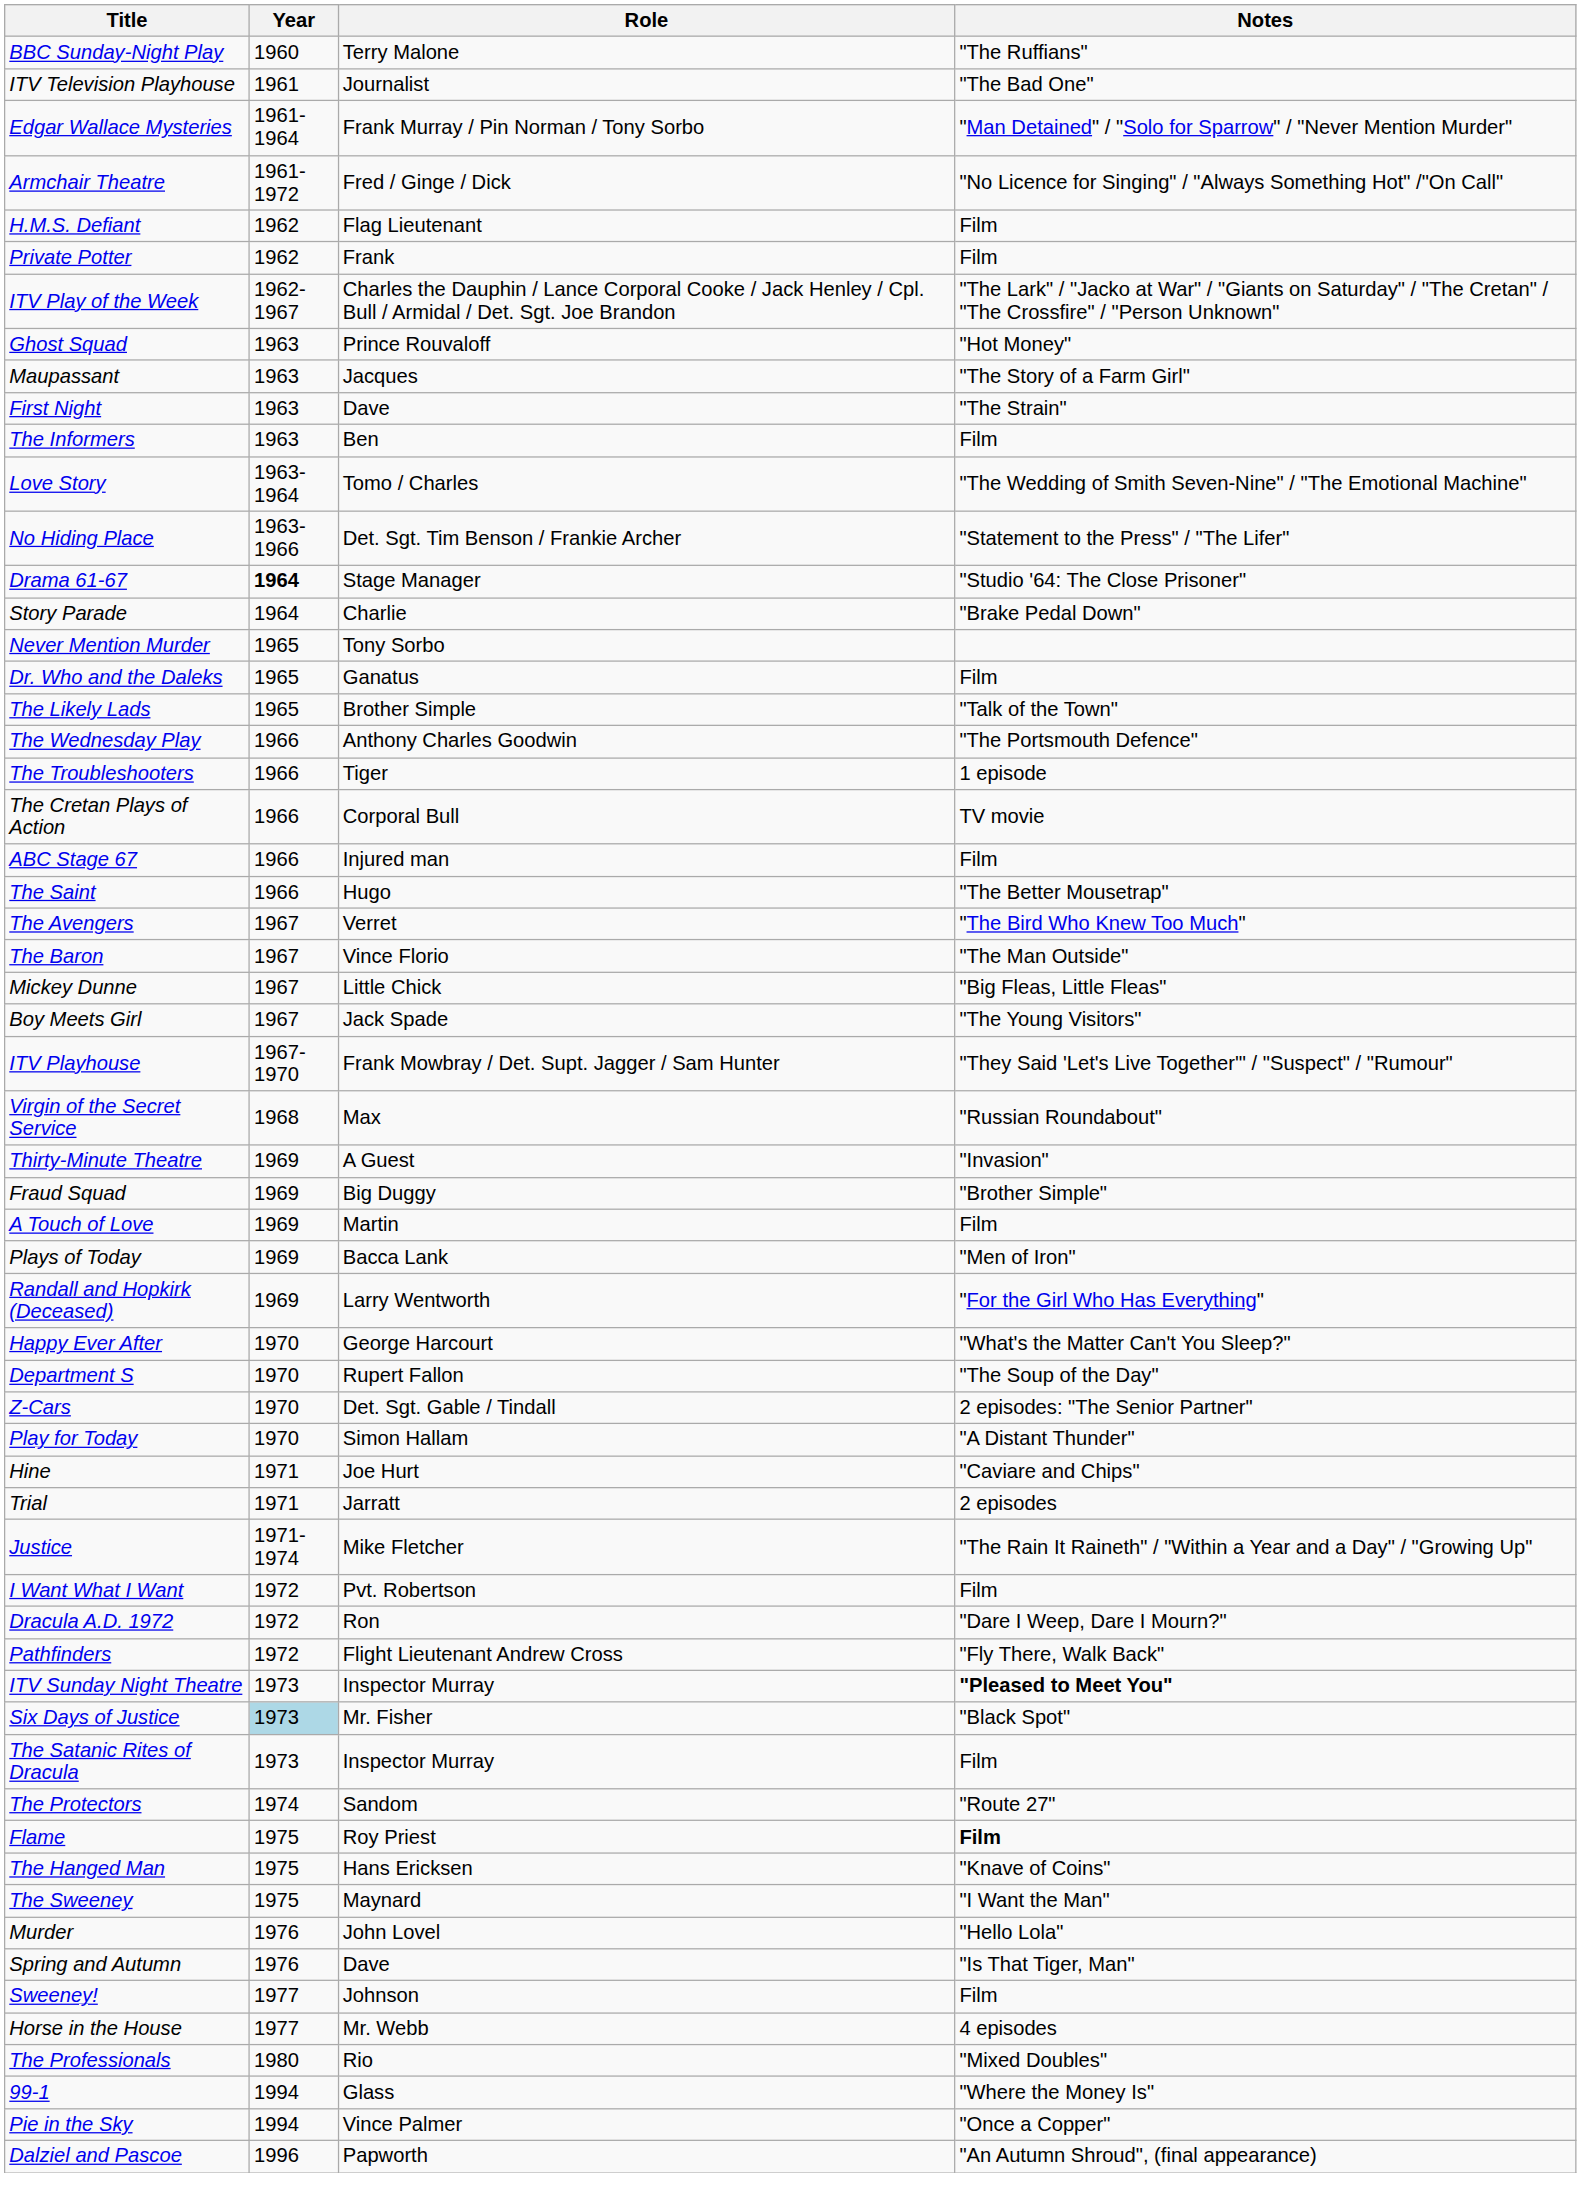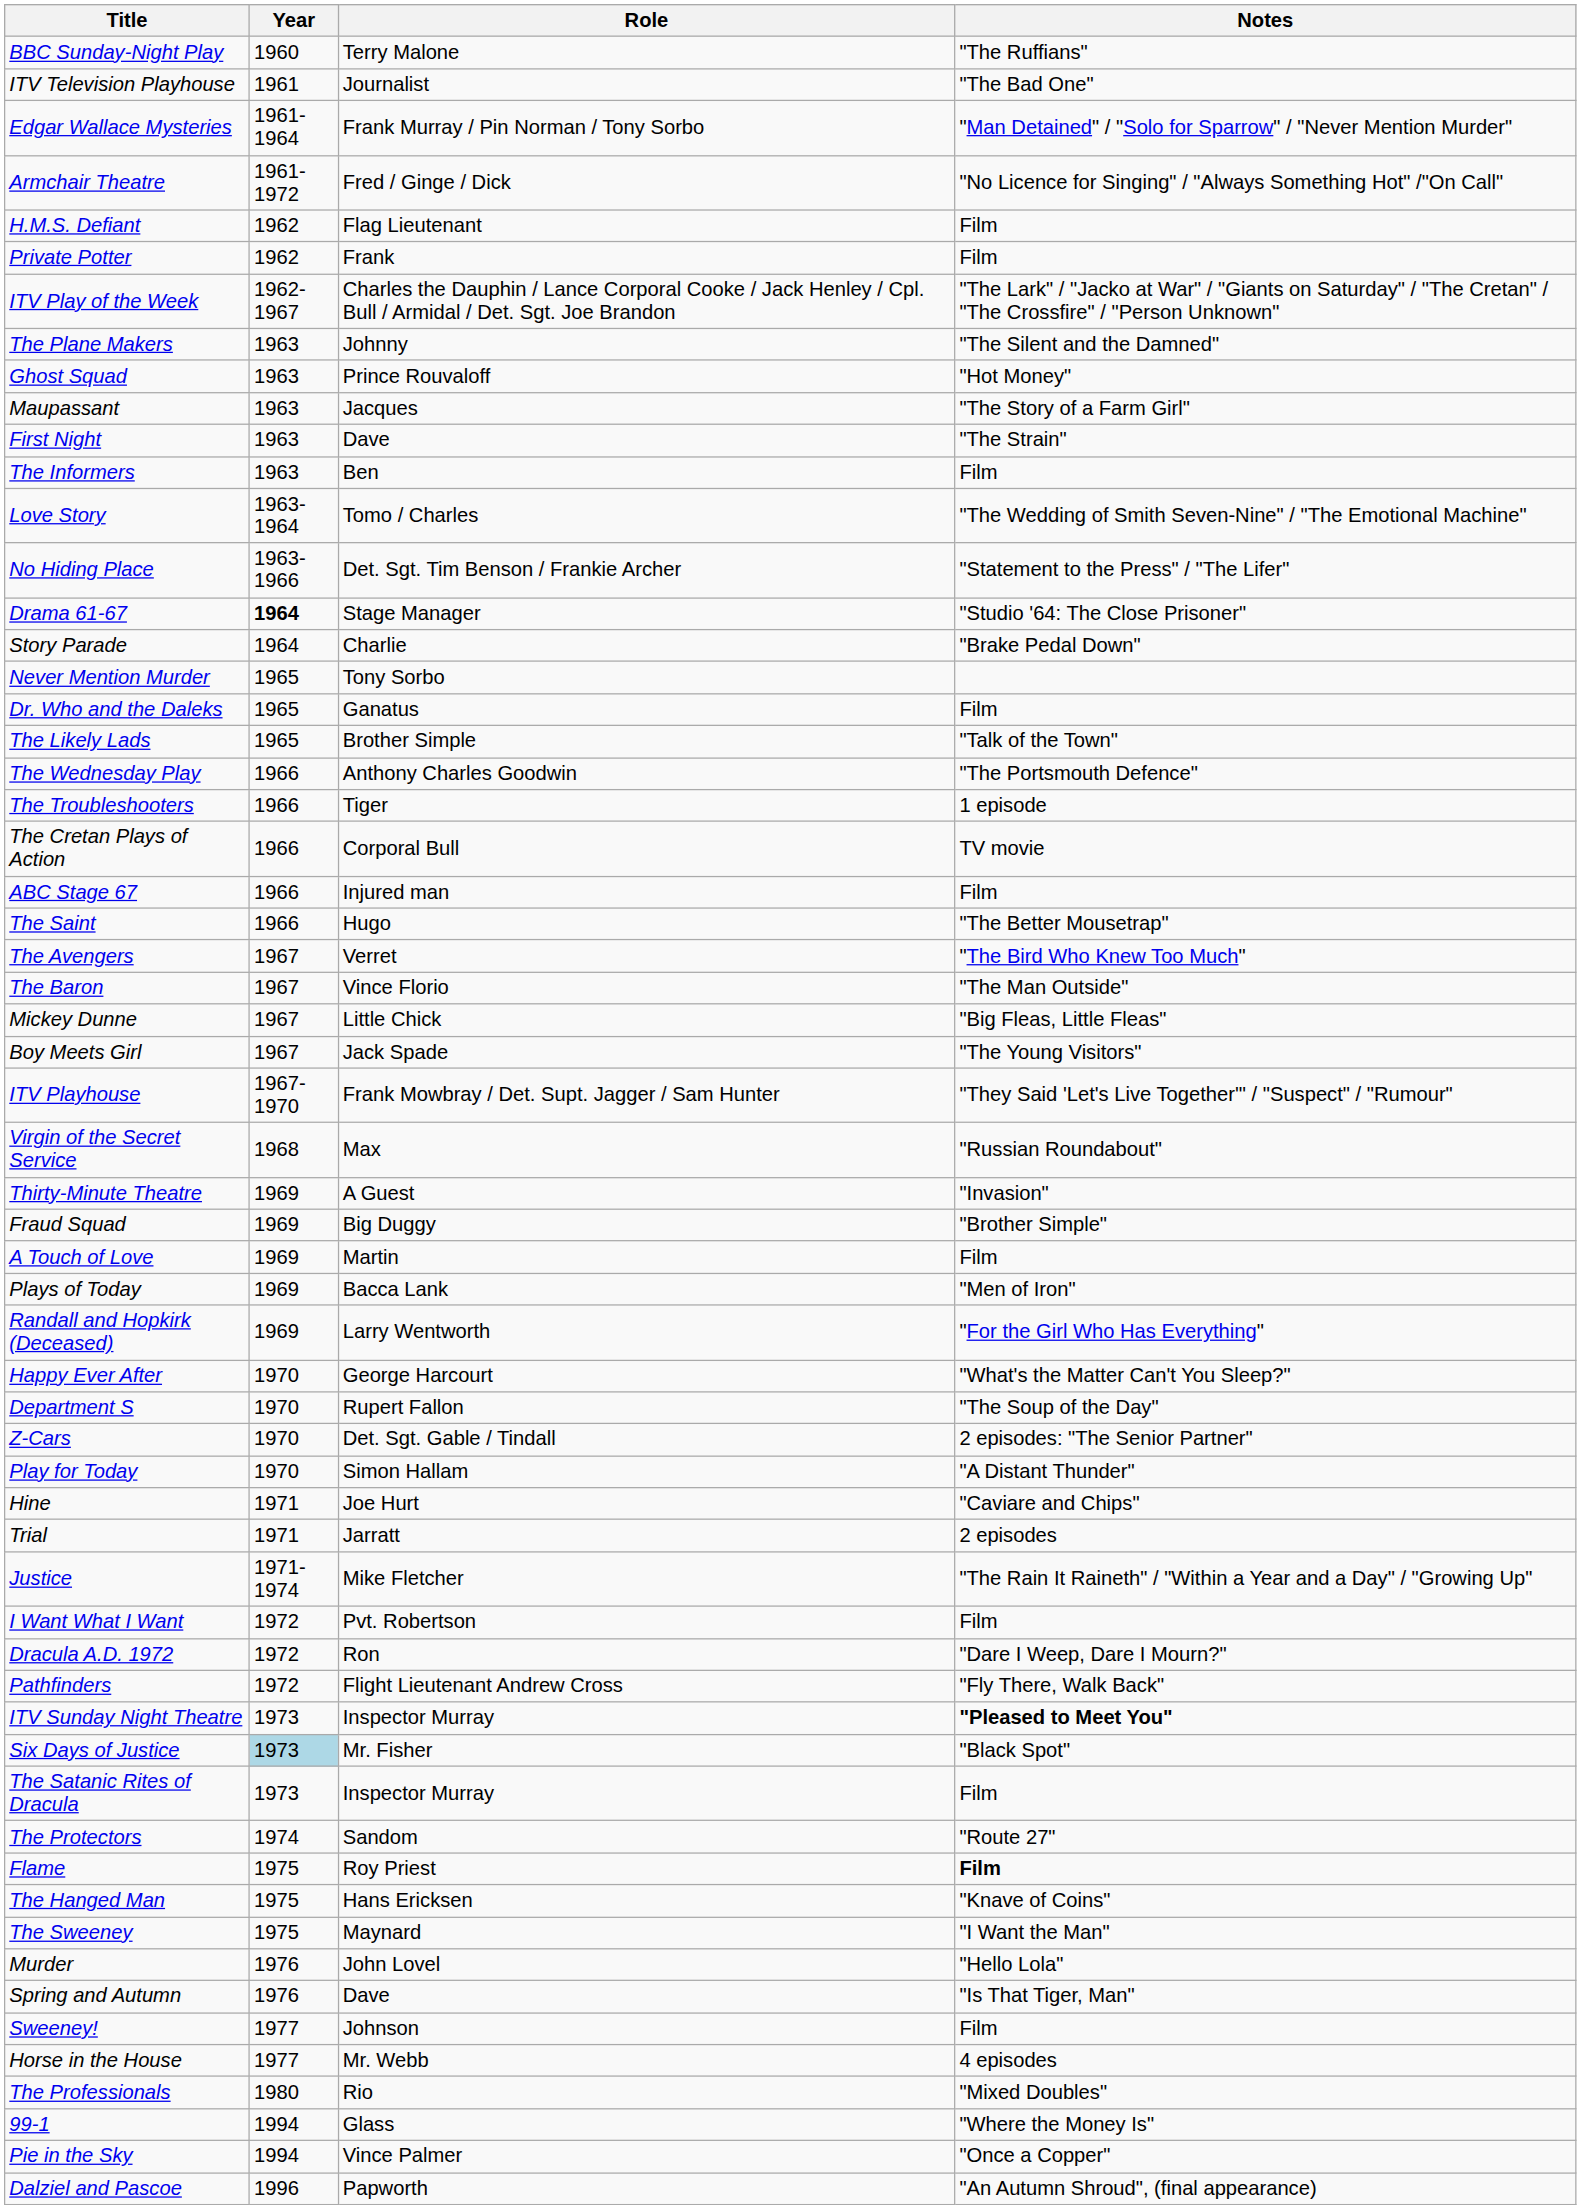+ row: The Plane Makers | 1963 | Johnny | "The Silent and the Damned"
